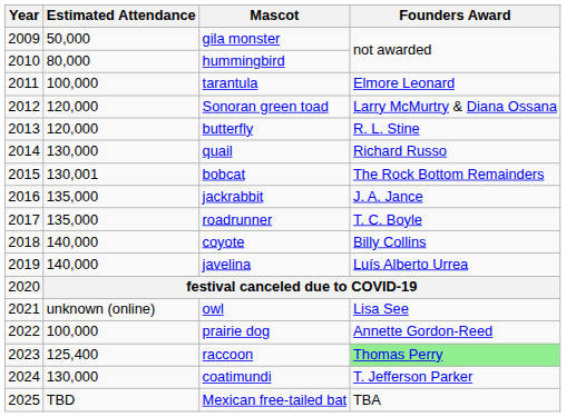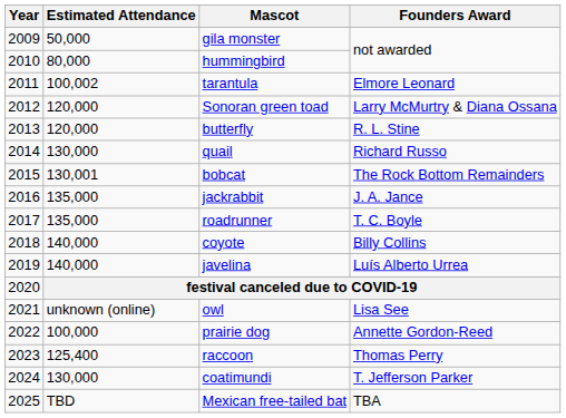tarantula | Estimated Attendance: 100,000 -> 100,002
raccoon | Founders Award: lightgreen background -> no background
